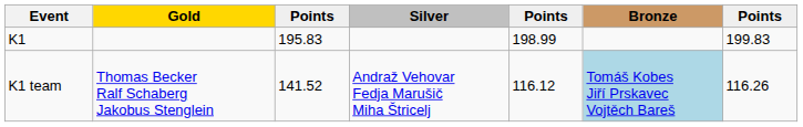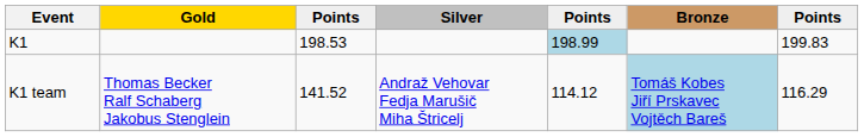K1 | column 3: 195.83 -> 198.53
K1 | column 5: no background -> lightblue background
K1 team | column 5: 116.12 -> 114.12
K1 team | column 7: 116.26 -> 116.29
